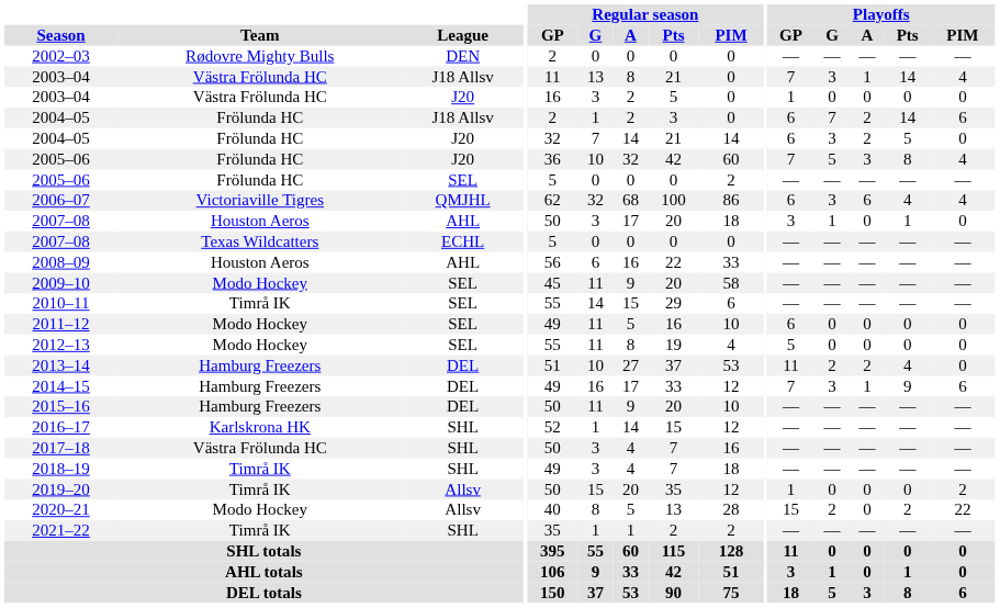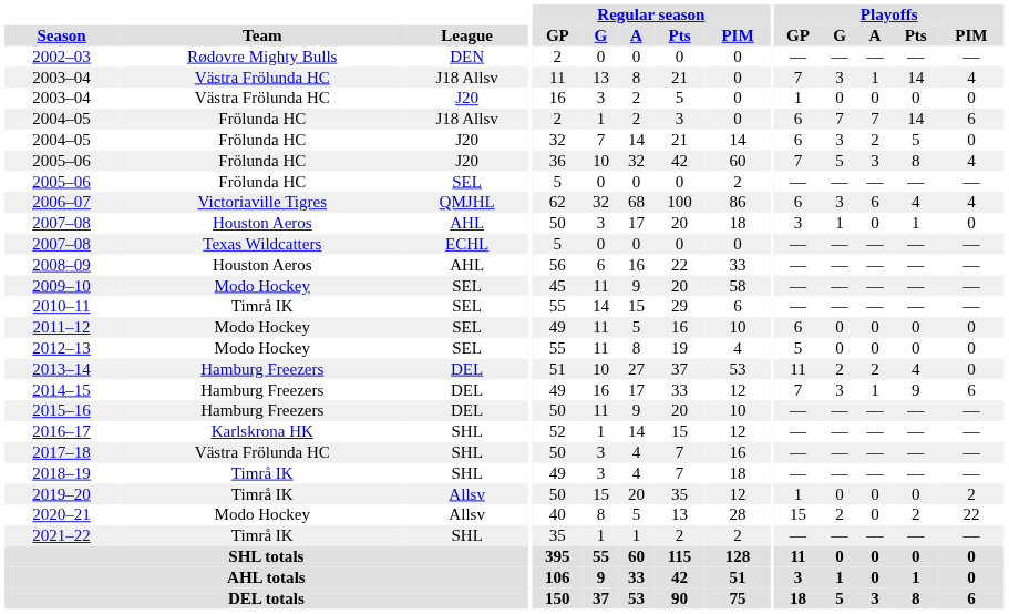2004–05 / J18 Allsv | Playoffs / A: 2 -> 7
